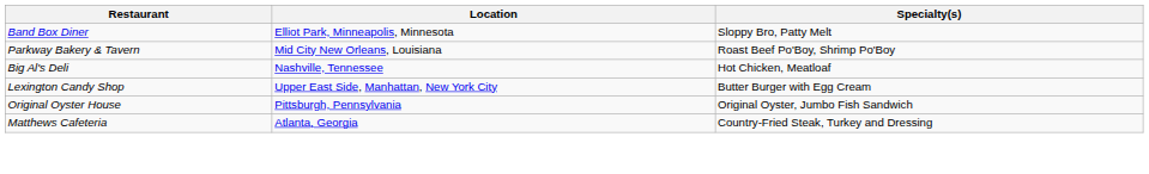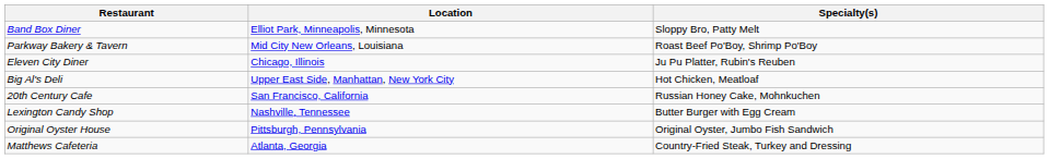+ row: Eleven City Diner | Chicago, Illinois | Ju Pu Platter, Rubin's Reuben
Big Al's Deli | Location: Nashville, Tennessee -> Upper East Side, Manhattan, New York City
+ row: 20th Century Cafe | San Francisco, California | Russian Honey Cake, Mohnkuchen
Lexington Candy Shop | Location: Upper East Side, Manhattan, New York City -> Nashville, Tennessee
